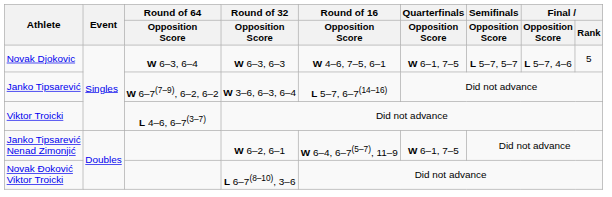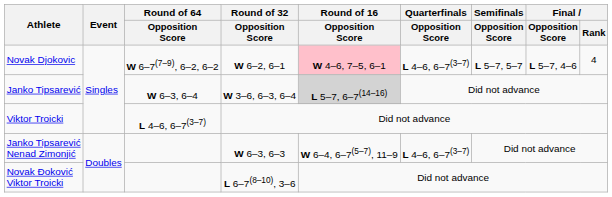Novak Djokovic | Round of 64 / Opposition Score: W 6–3, 6–4 -> W 6–7(7–9), 6–2, 6–2
Novak Djokovic | Round of 32 / Opposition Score: W 6–3, 6–3 -> W 6–2, 6–1
Novak Djokovic | Round of 16 / Opposition Score: no background -> pink background
Novak Djokovic | Quarterfinals / Opposition Score: W 6–1, 7–5 -> L 4–6, 6–7(3–7)
Novak Djokovic | Final / Rank: 5 -> 4
Janko Tipsarević | Round of 64 / Opposition Score: W 6–7(7–9), 6–2, 6–2 -> W 6–3, 6–4
Janko Tipsarević | Round of 16 / Opposition Score: no background -> lightgrey background
Janko Tipsarević Nenad Zimonjić | Round of 32 / Opposition Score: W 6–2, 6–1 -> W 6–3, 6–3
Janko Tipsarević Nenad Zimonjić | Quarterfinals / Opposition Score: W 6–1, 7–5 -> L 4–6, 6–7(3–7)
